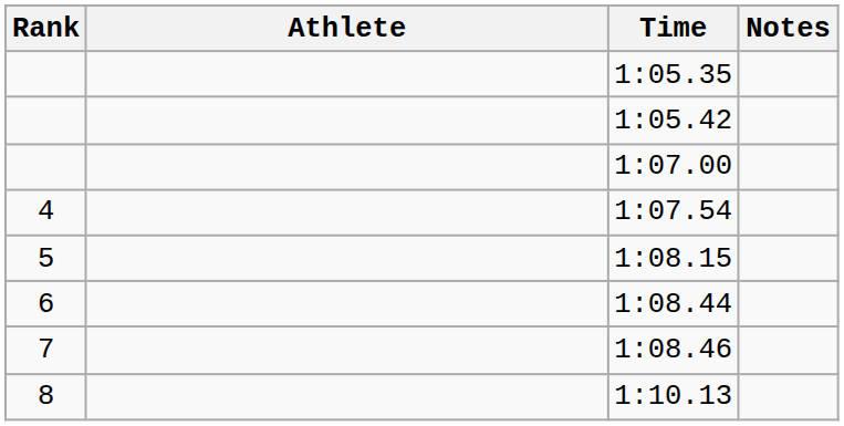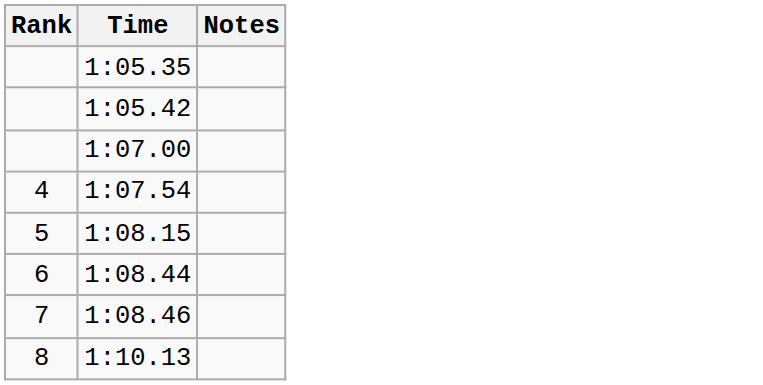- column: Athlete
